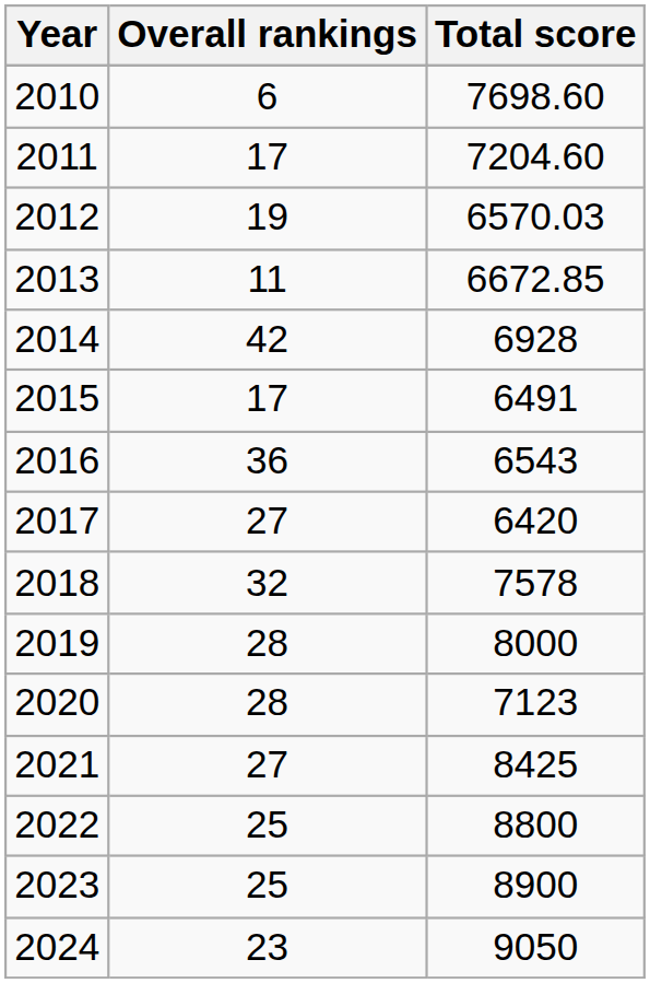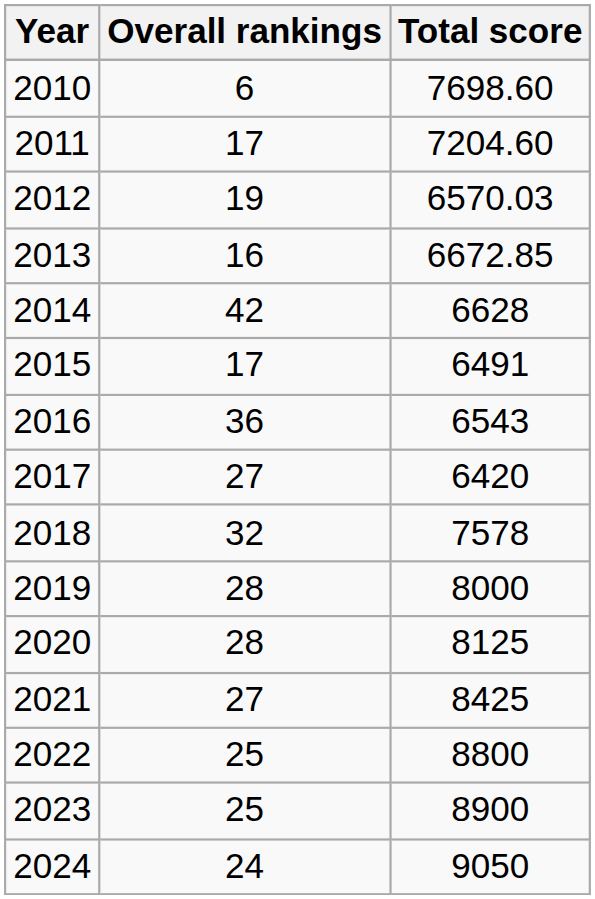2013 | Overall rankings: 11 -> 16
2014 | Total score: 6928 -> 6628
2020 | Total score: 7123 -> 8125
2024 | Overall rankings: 23 -> 24
